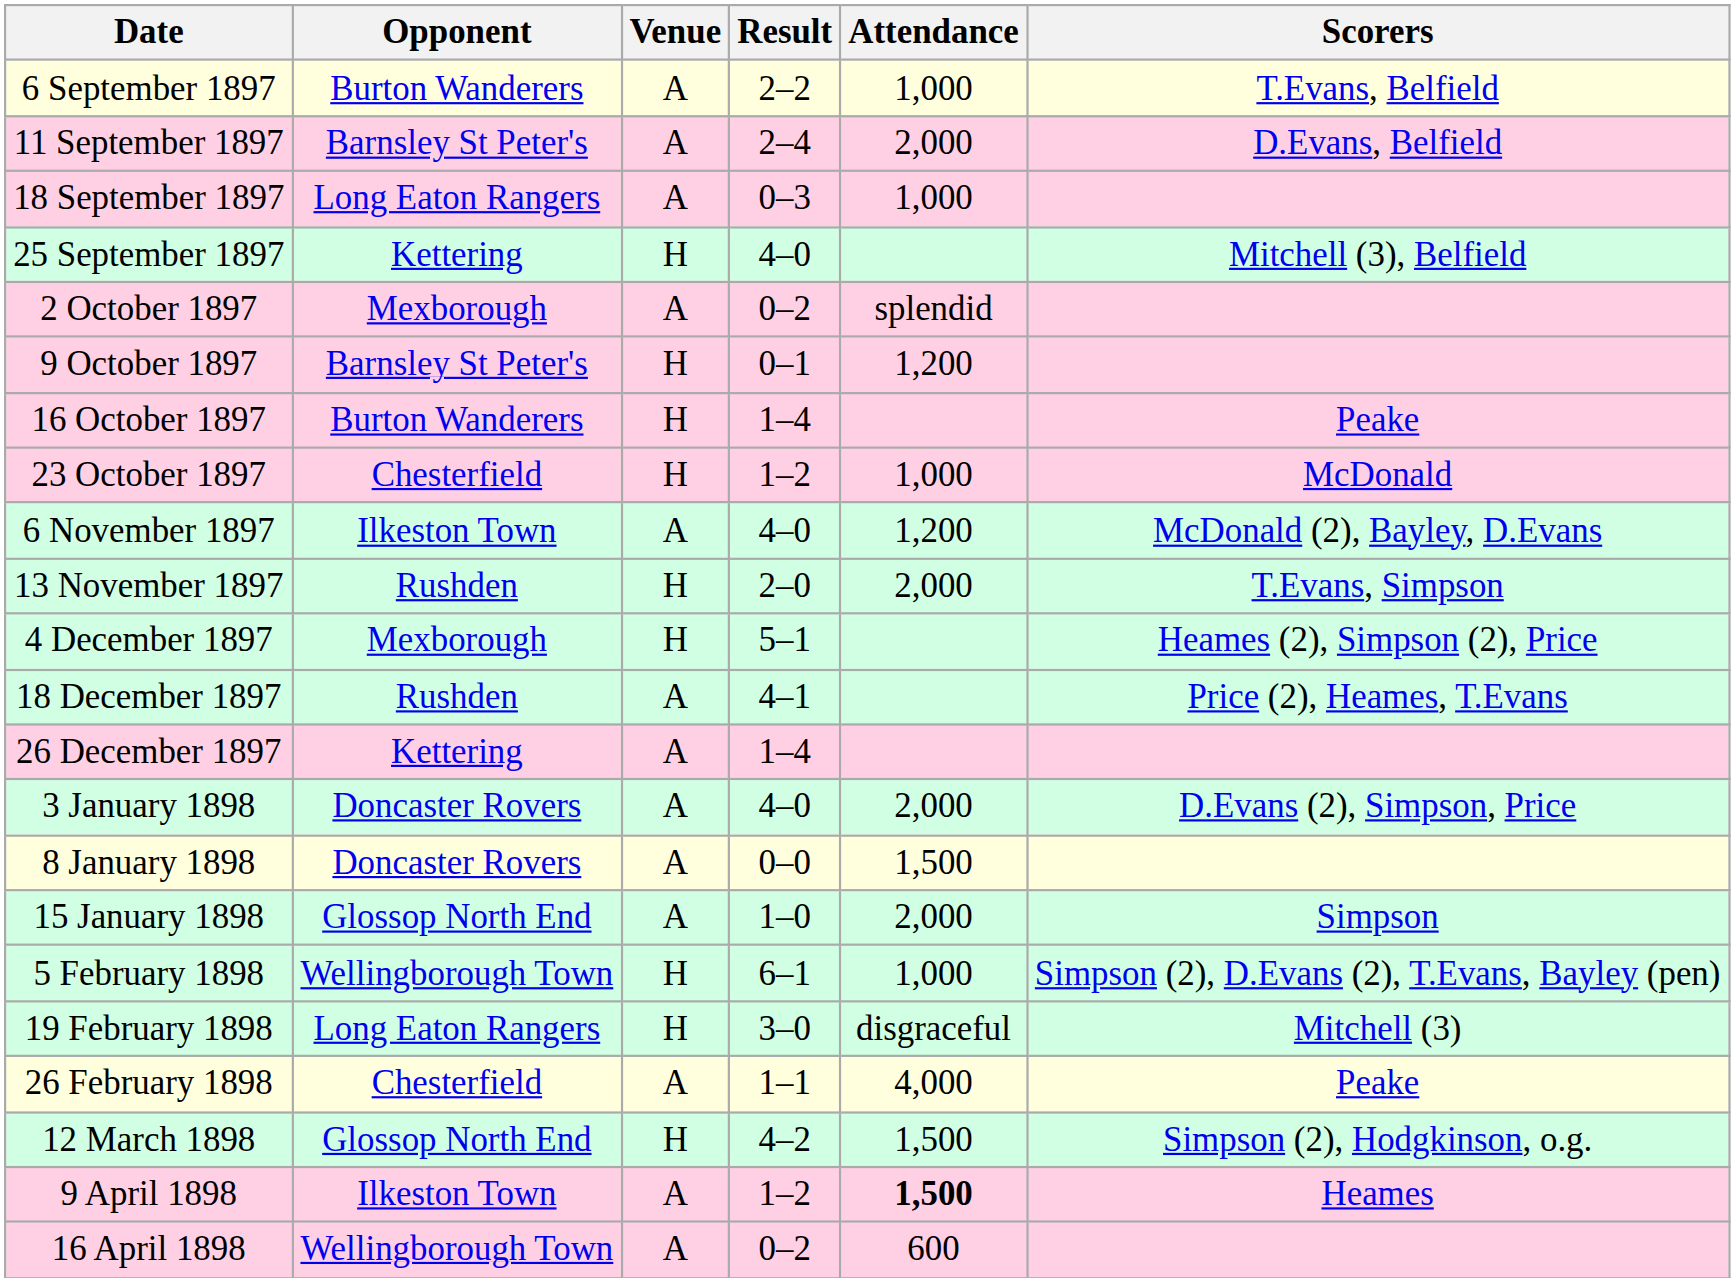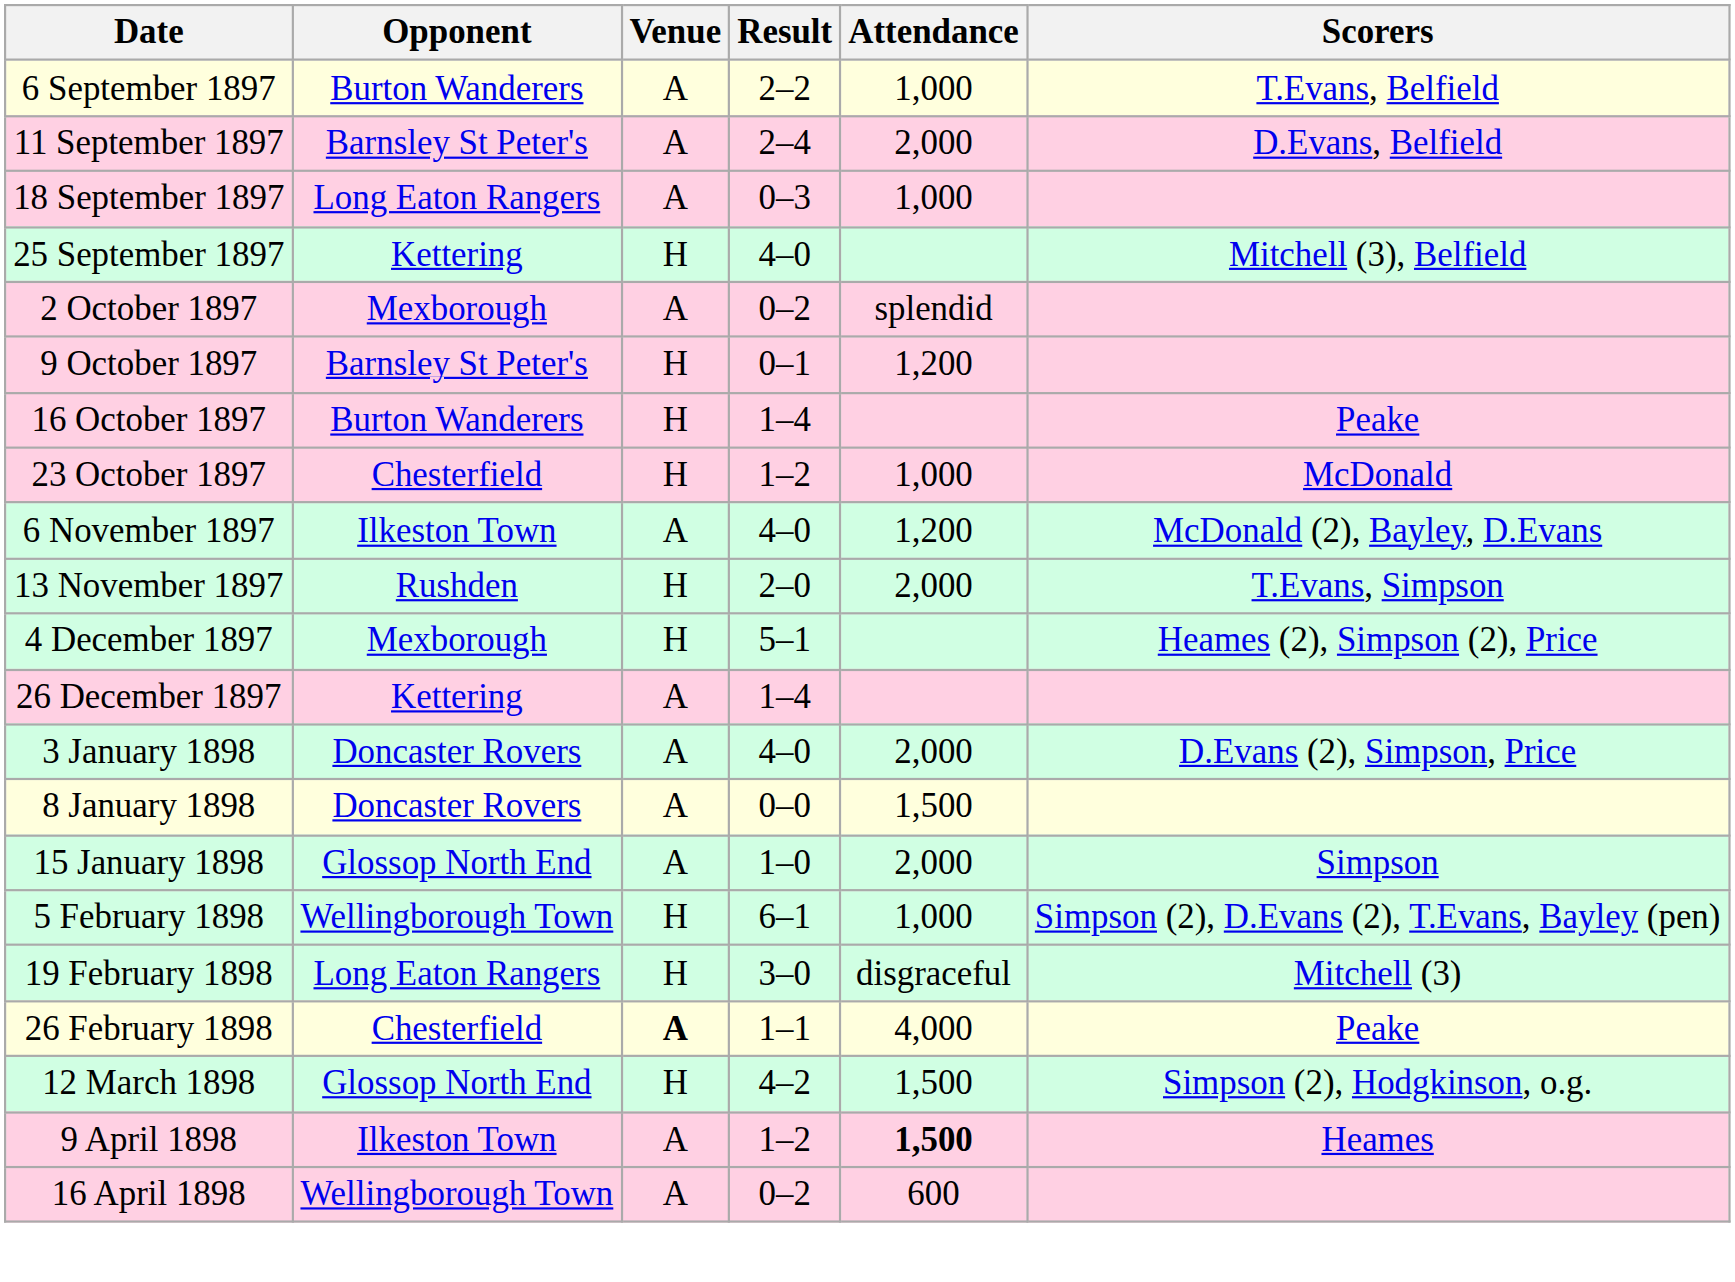- row: 18 December 1897 | Rushden | A | 4–1 | Price (2), Heames, T.Evans
26 February 1898 | Venue: normal -> bold
